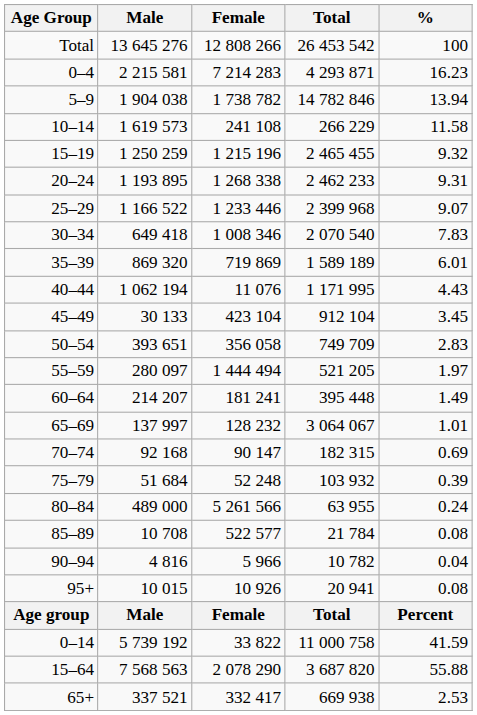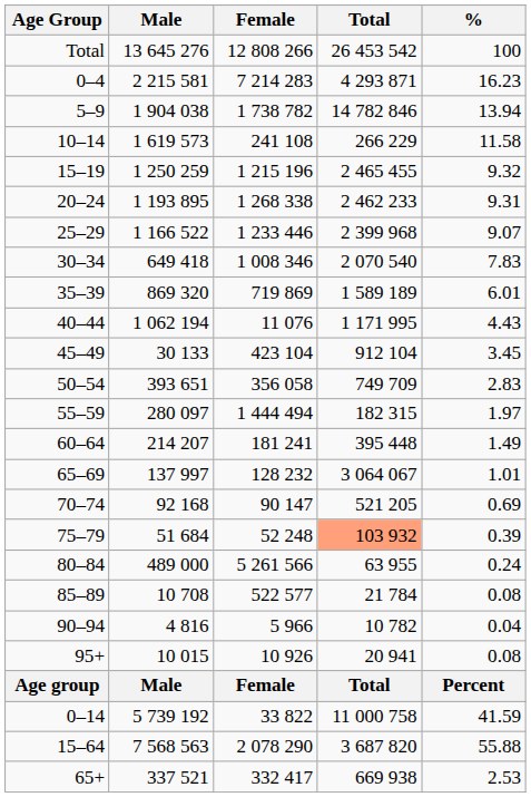55–59 | Total: 521 205 -> 182 315
70–74 | Total: 182 315 -> 521 205
75–79 | Total: no background -> lightsalmon background
